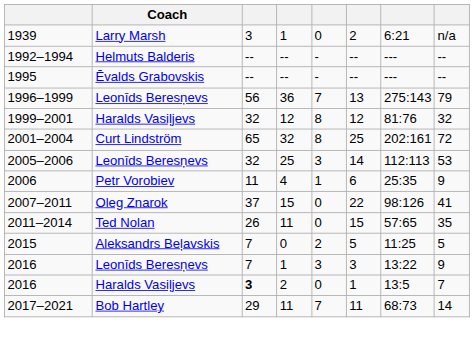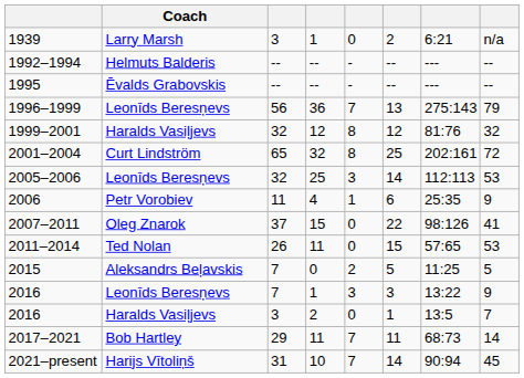2011–2014 | column 8: 35 -> 53
2016 / Haralds Vasiļjevs | column 3: bold -> normal
+ row: 2021–present | Harijs Vītoliņš | 31 | 10 | 7 | 14 | 90:94 | 45
